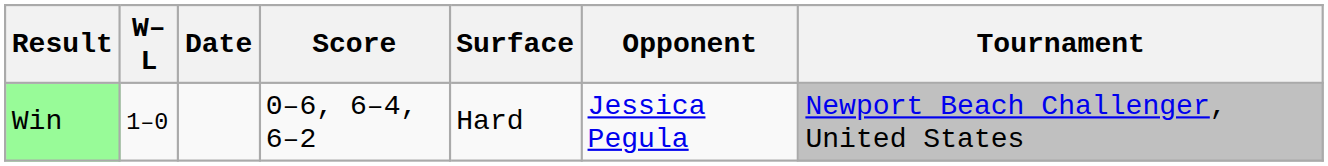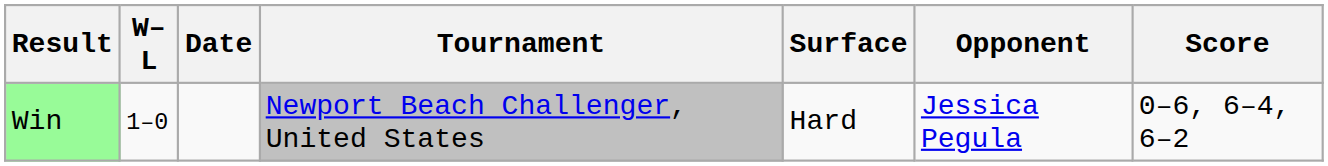columns swapped: Tournament <-> Score
